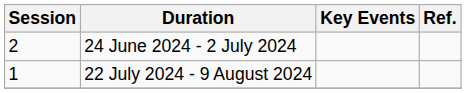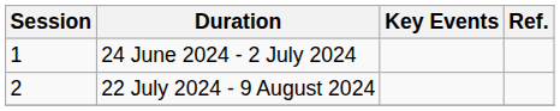24 June 2024 - 2 July 2024 | Session: 2 -> 1
22 July 2024 - 9 August 2024 | Session: 1 -> 2
